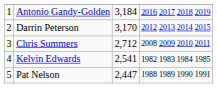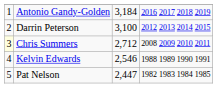Darrin Peterson | column 3: 3,170 -> 3,100
Kelvin Edwards | column 3: 2,541 -> 2,546
Kelvin Edwards | column 4: 1982 1983 1984 1985 -> 1988 1989 1990 1991
Pat Nelson | column 4: 1988 1989 1990 1991 -> 1982 1983 1984 1985
